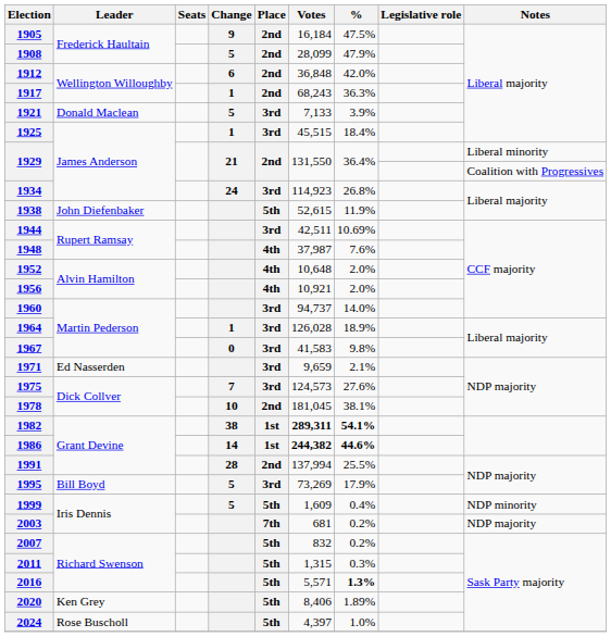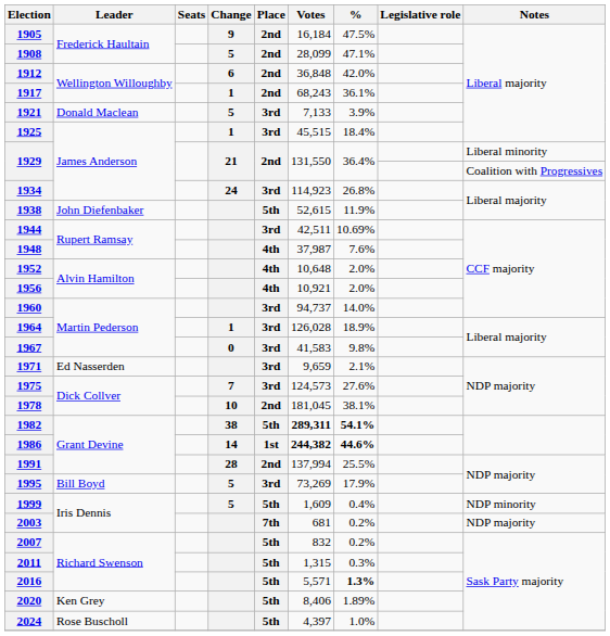1908 | %: 47.9% -> 47.1%
1917 | %: 36.3% -> 36.1%
1982 | Place: 1st -> 5th
